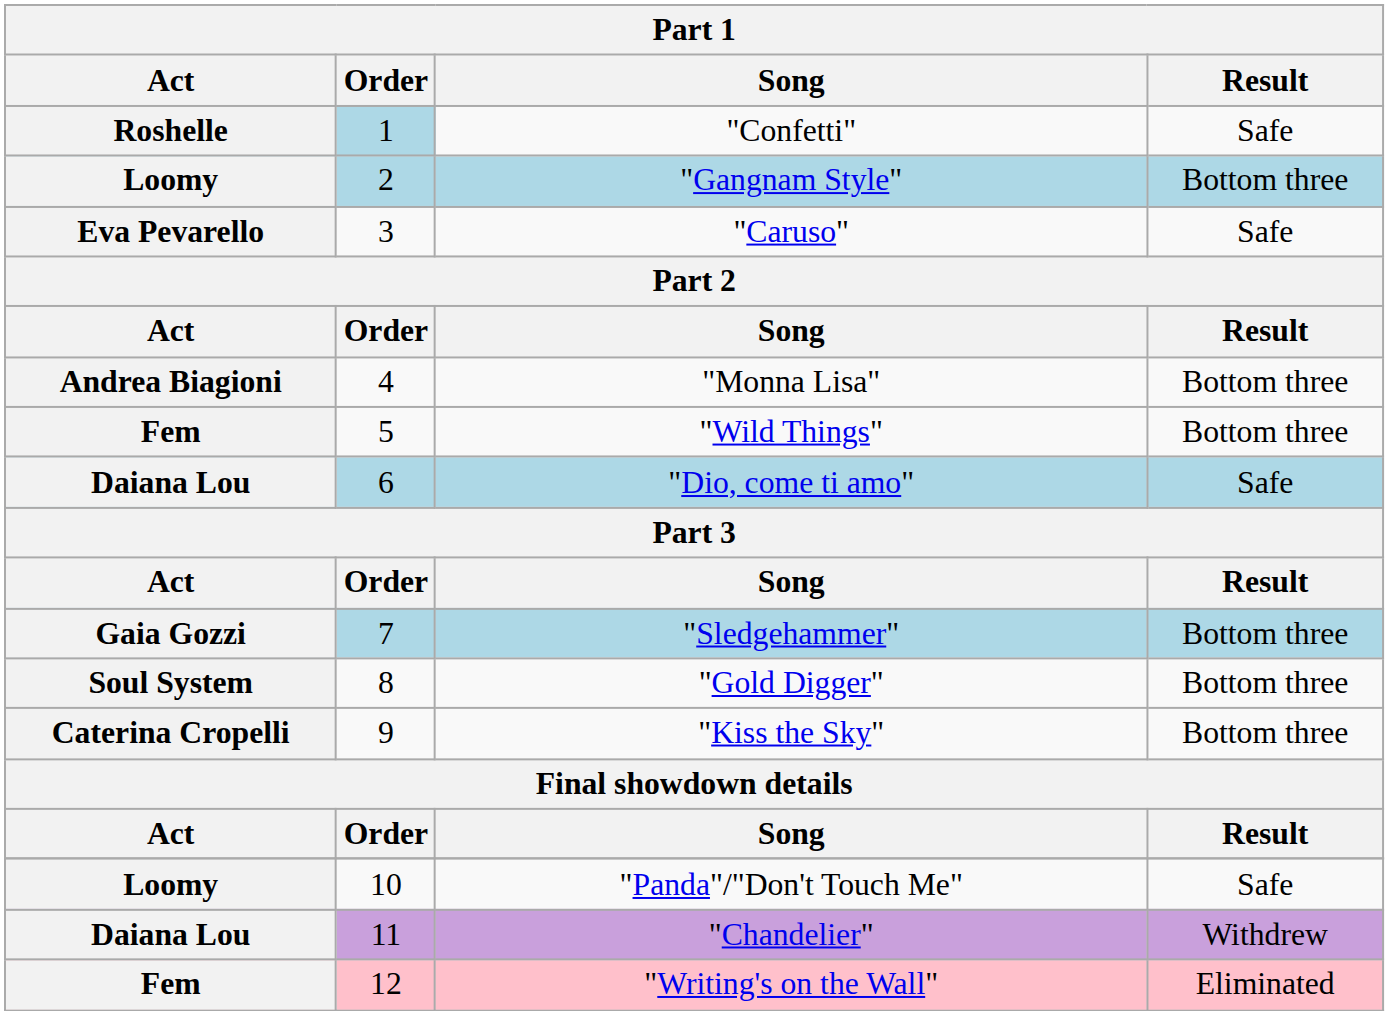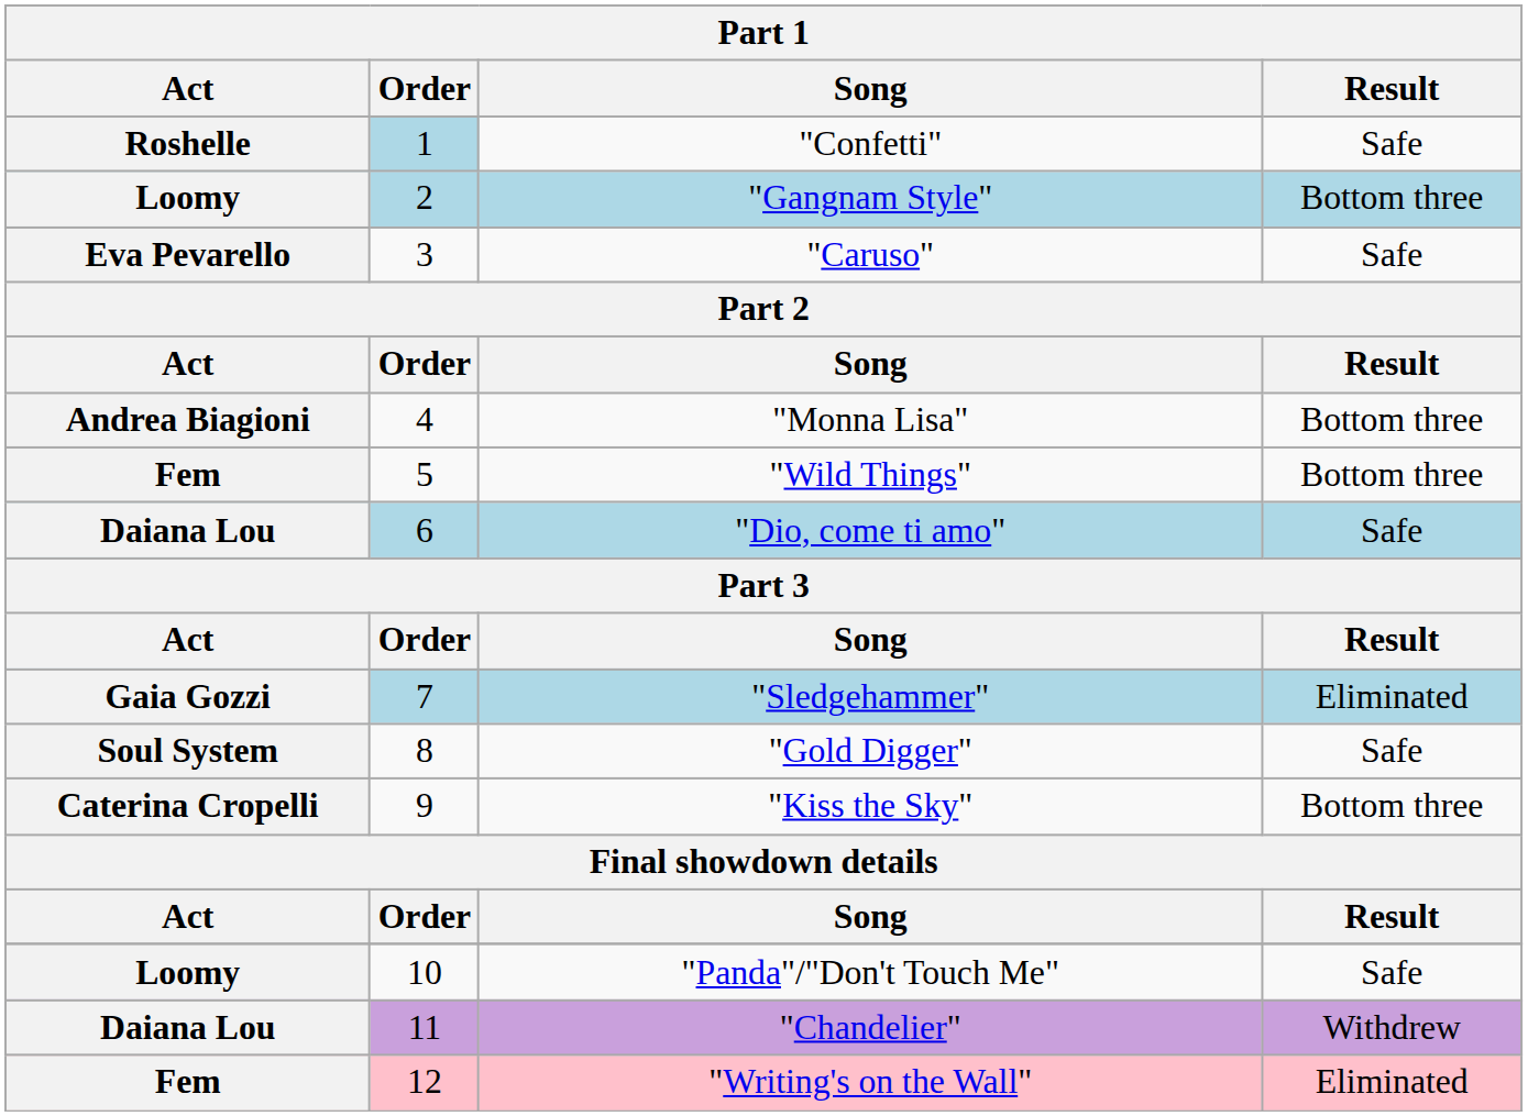"Sledgehammer" | Result: Bottom three -> Eliminated
"Gold Digger" | Result: Bottom three -> Safe
